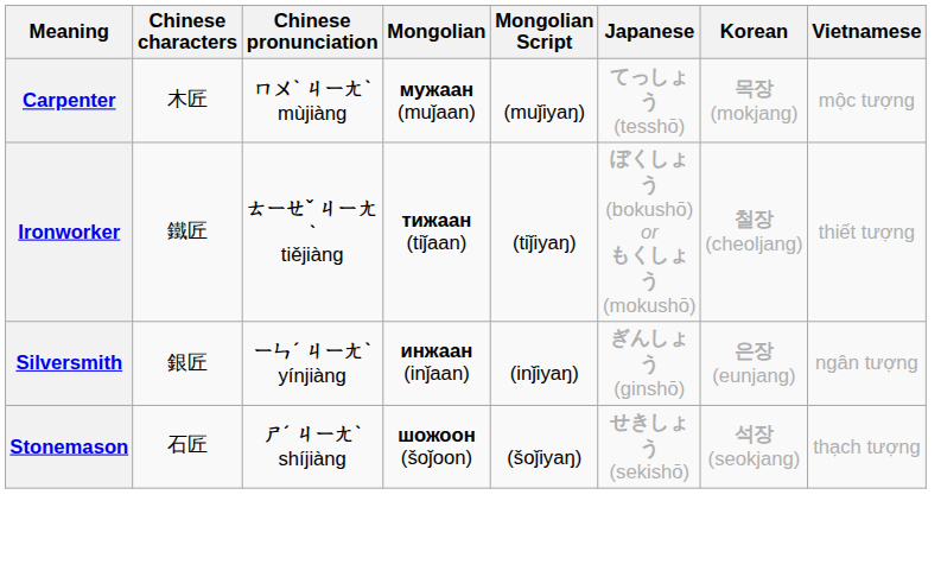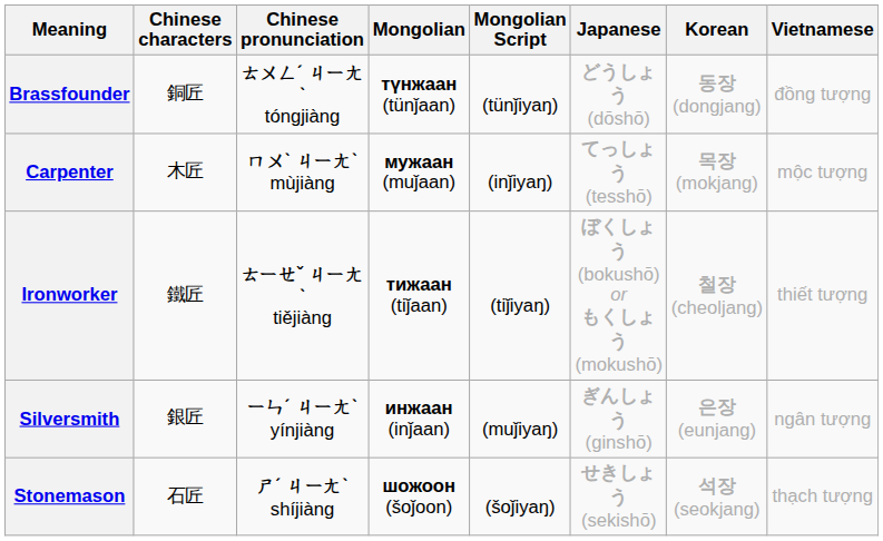+ row: Brassfounder | 銅匠 | ㄊㄨㄥˊ ㄐㄧㄤˋ tóngjiàng | түнжаан (tünǰaan) | (tünǰiyaŋ) | どうしょう (dōshō) | 동장 (dongjang) | đồng tượng
Carpenter | Mongolian Script: (muǰiyaŋ) -> (inǰiyaŋ)
Silversmith | Mongolian Script: (inǰiyaŋ) -> (muǰiyaŋ)
